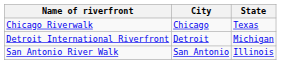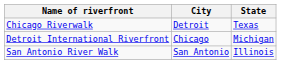Chicago Riverwalk | City: Chicago -> Detroit
Detroit International Riverfront | City: Detroit -> Chicago
